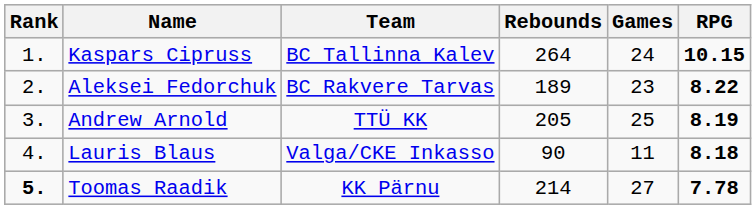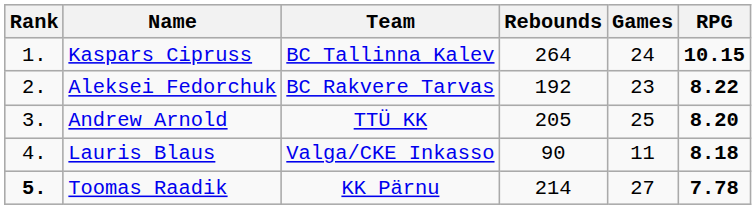Aleksei Fedorchuk | Rebounds: 189 -> 192
Andrew Arnold | RPG: 8.19 -> 8.20
